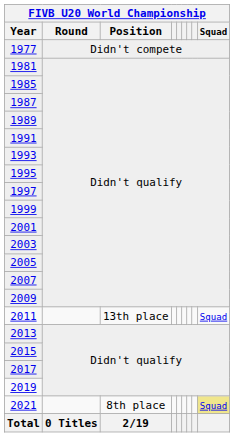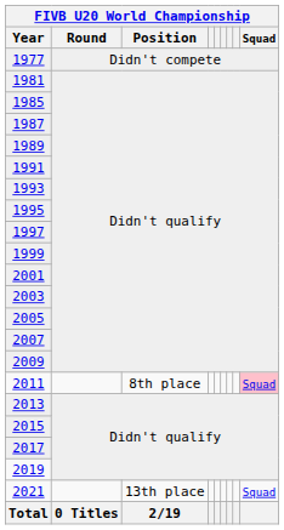2011 | Position: 13th place -> 8th place
2011 | Squad: no background -> pink background
2021 | Position: 8th place -> 13th place
2021 | Squad: khaki background -> no background
